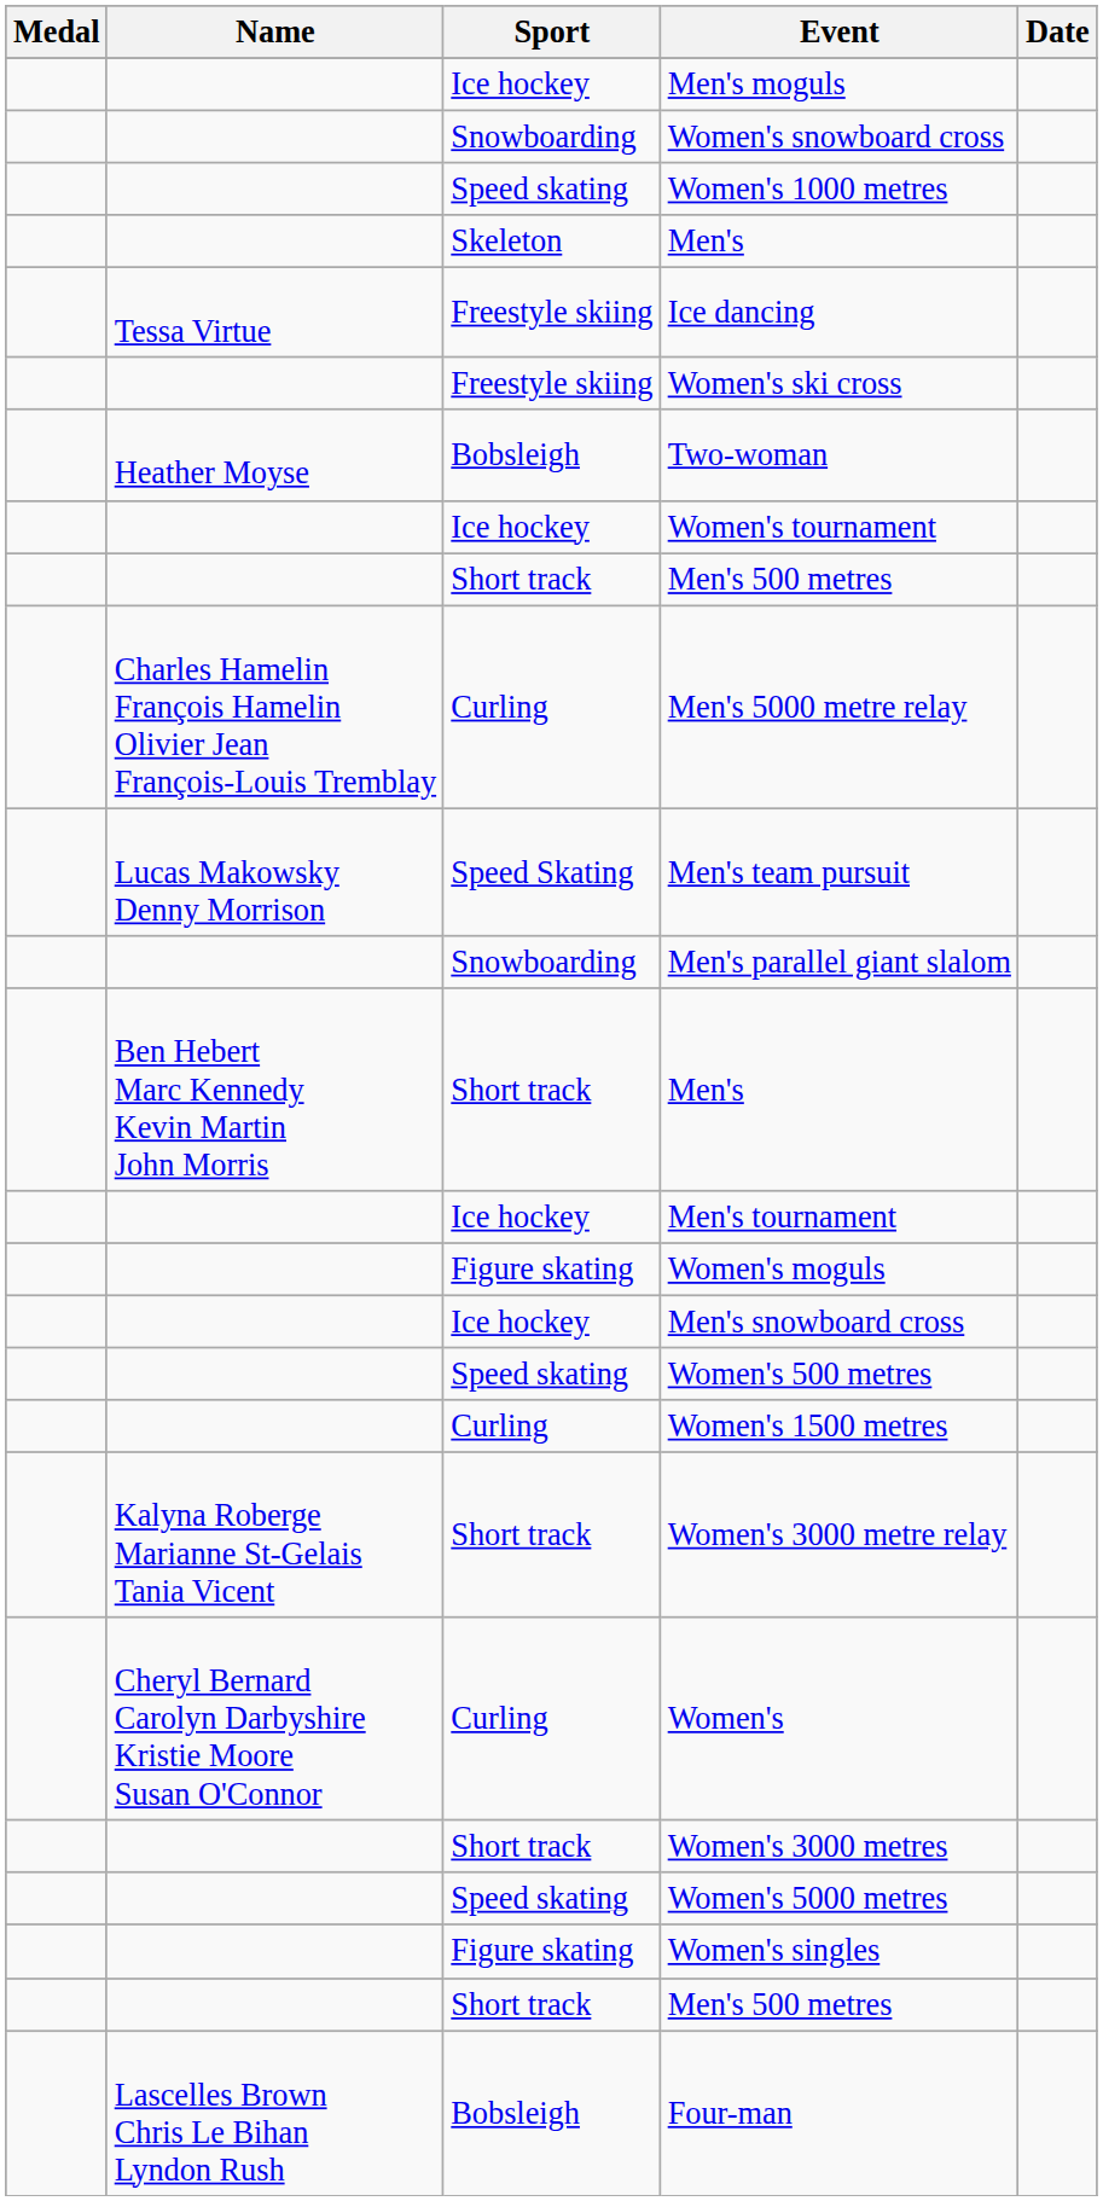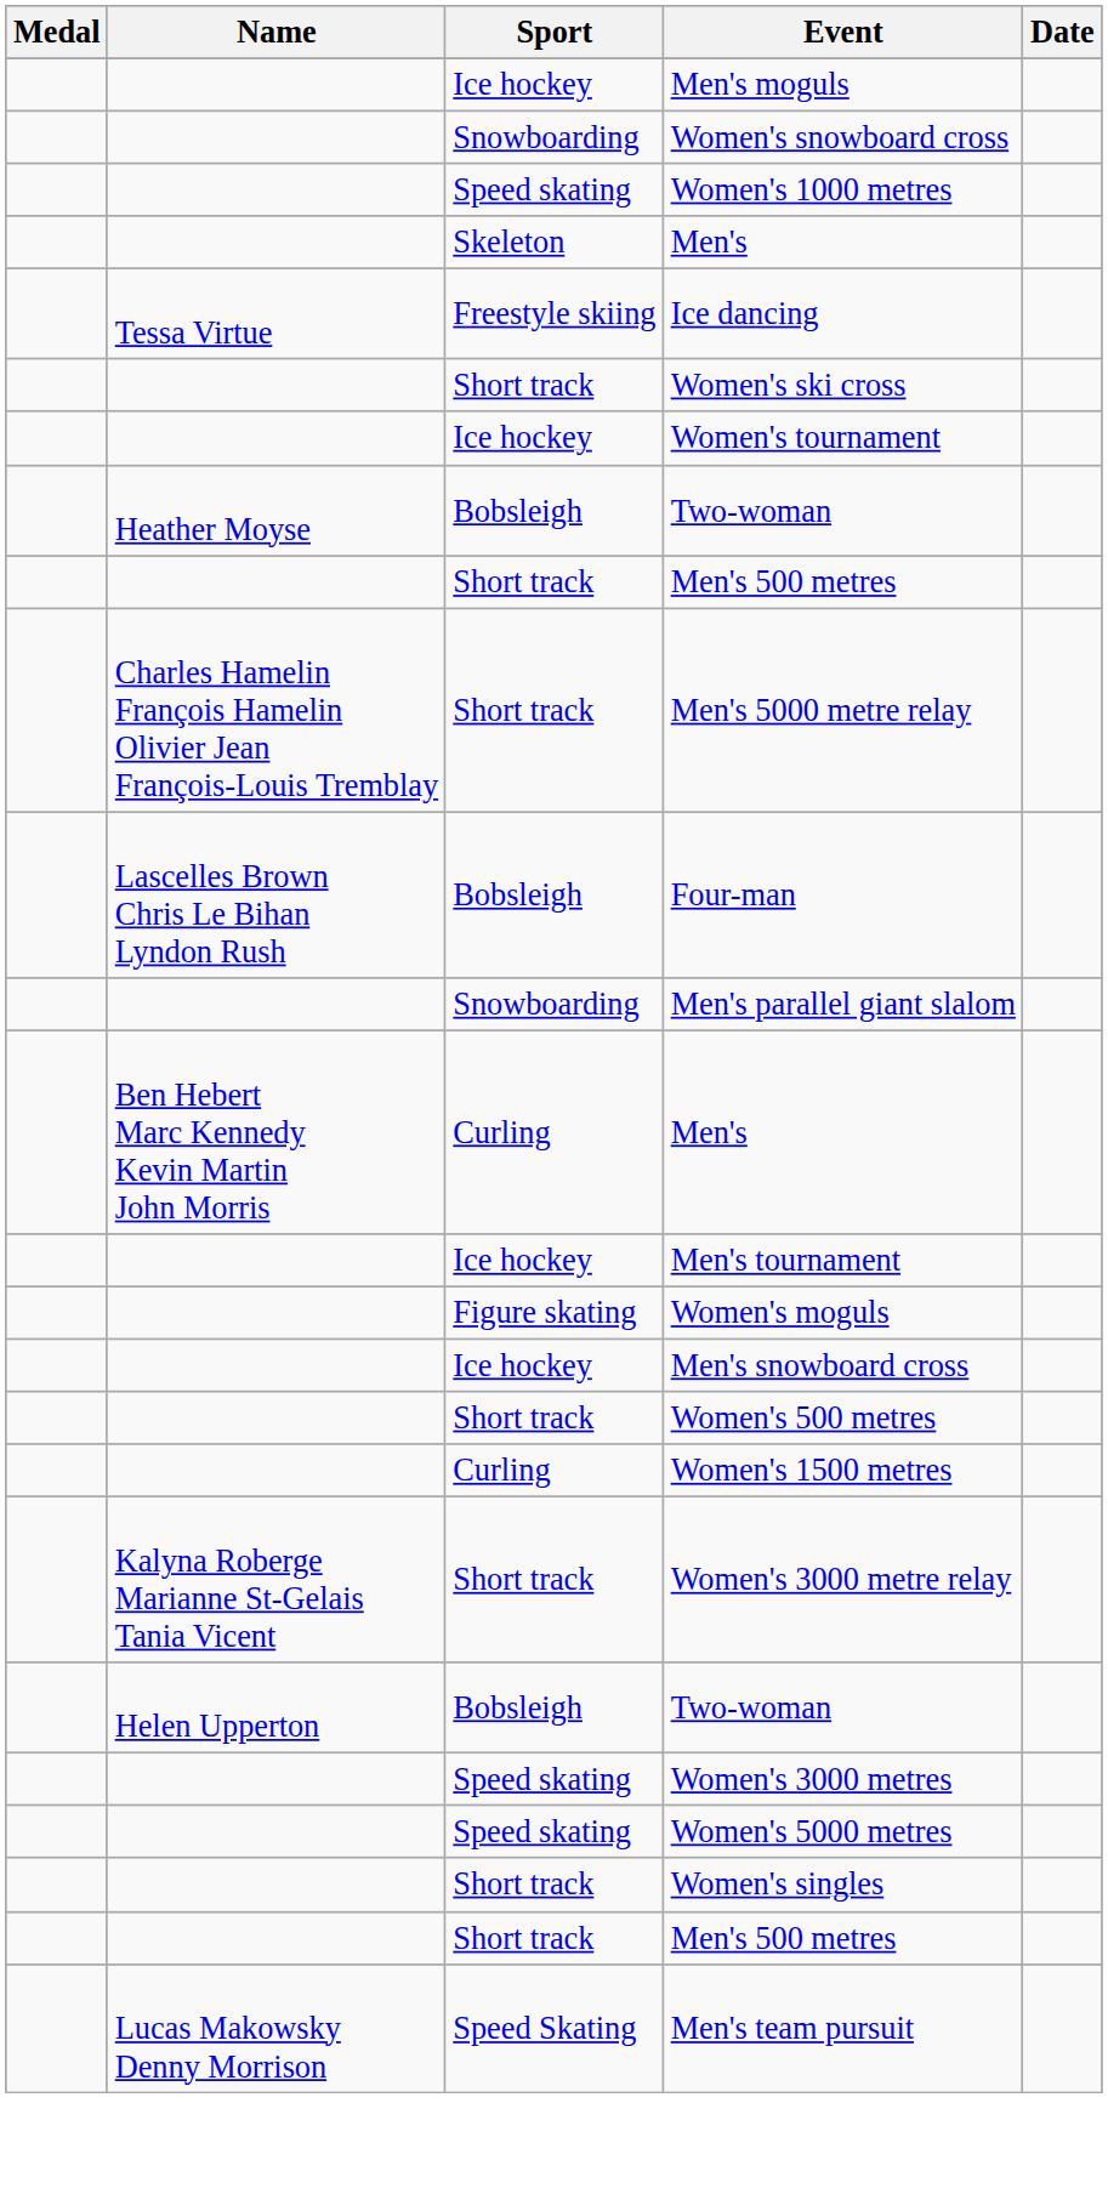Women's ski cross | Sport: Freestyle skiing -> Short track
rows swapped: Heather Moyse / Two-woman <-> Women's tournament
Men's 5000 metre relay | Sport: Curling -> Short track
rows swapped: Men's team pursuit <-> Four-man
Ben Hebert Marc Kennedy Kevin Martin John Morris / Men's | Sport: Short track -> Curling
Women's 500 metres | Sport: Speed skating -> Short track
+ row: Helen Upperton | Bobsleigh | Two-woman
- row: Cheryl Bernard Carolyn Darbyshire Kristie Moore Susan O'Connor | Curling | Women's
Women's 3000 metres | Sport: Short track -> Speed skating
Women's singles | Sport: Figure skating -> Short track
